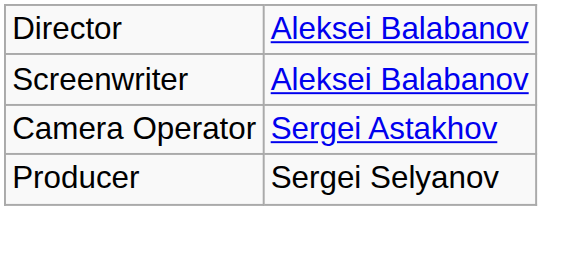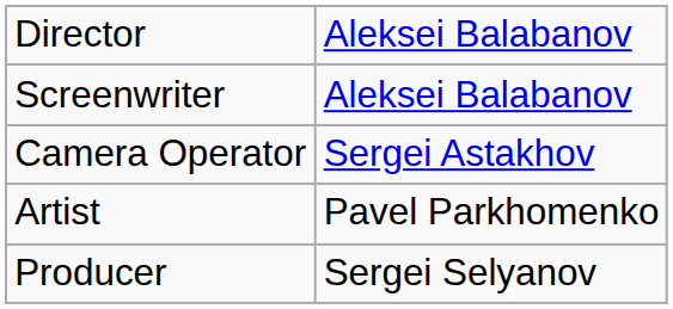+ row: Artist | Pavel Parkhomenko
